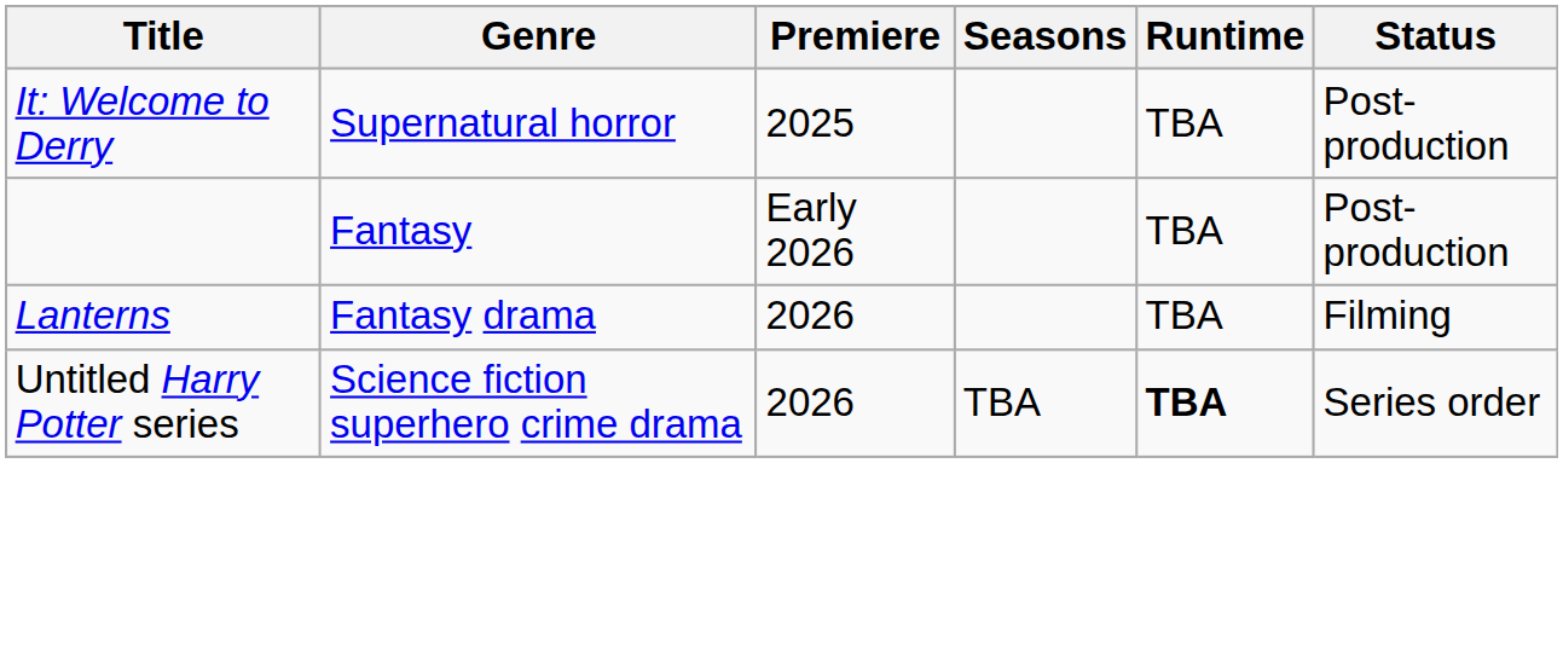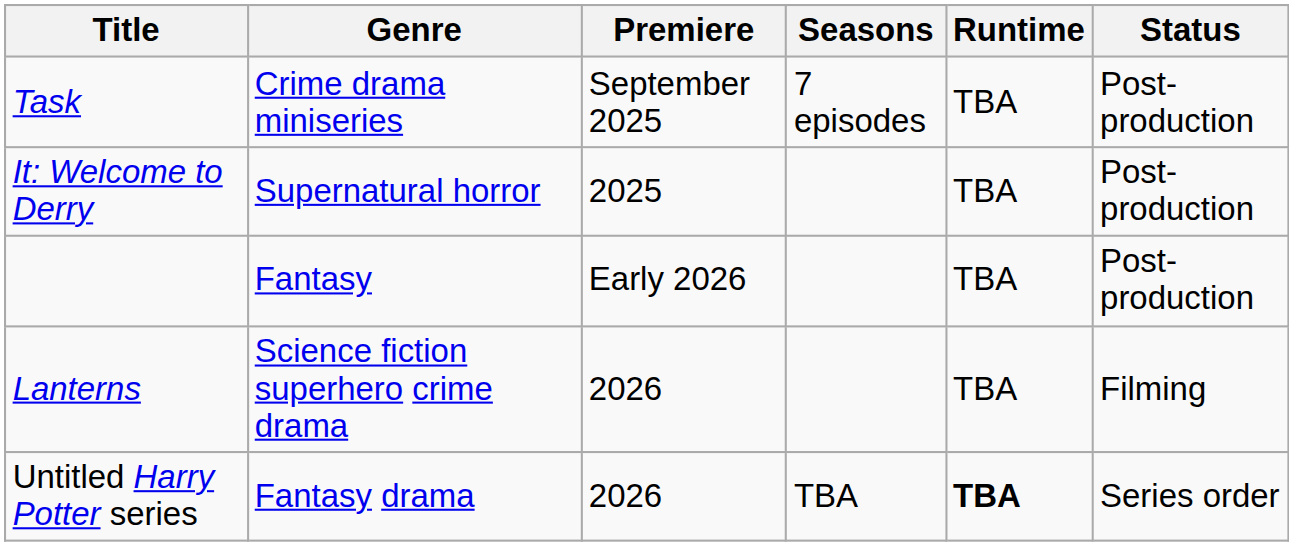+ row: Task | Crime drama miniseries | September 2025 | 7 episodes | TBA | Post-production
Lanterns | Genre: Fantasy drama -> Science fiction superhero crime drama
Untitled Harry Potter series | Genre: Science fiction superhero crime drama -> Fantasy drama
